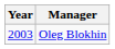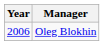Oleg Blokhin | Year: 2003 -> 2006
